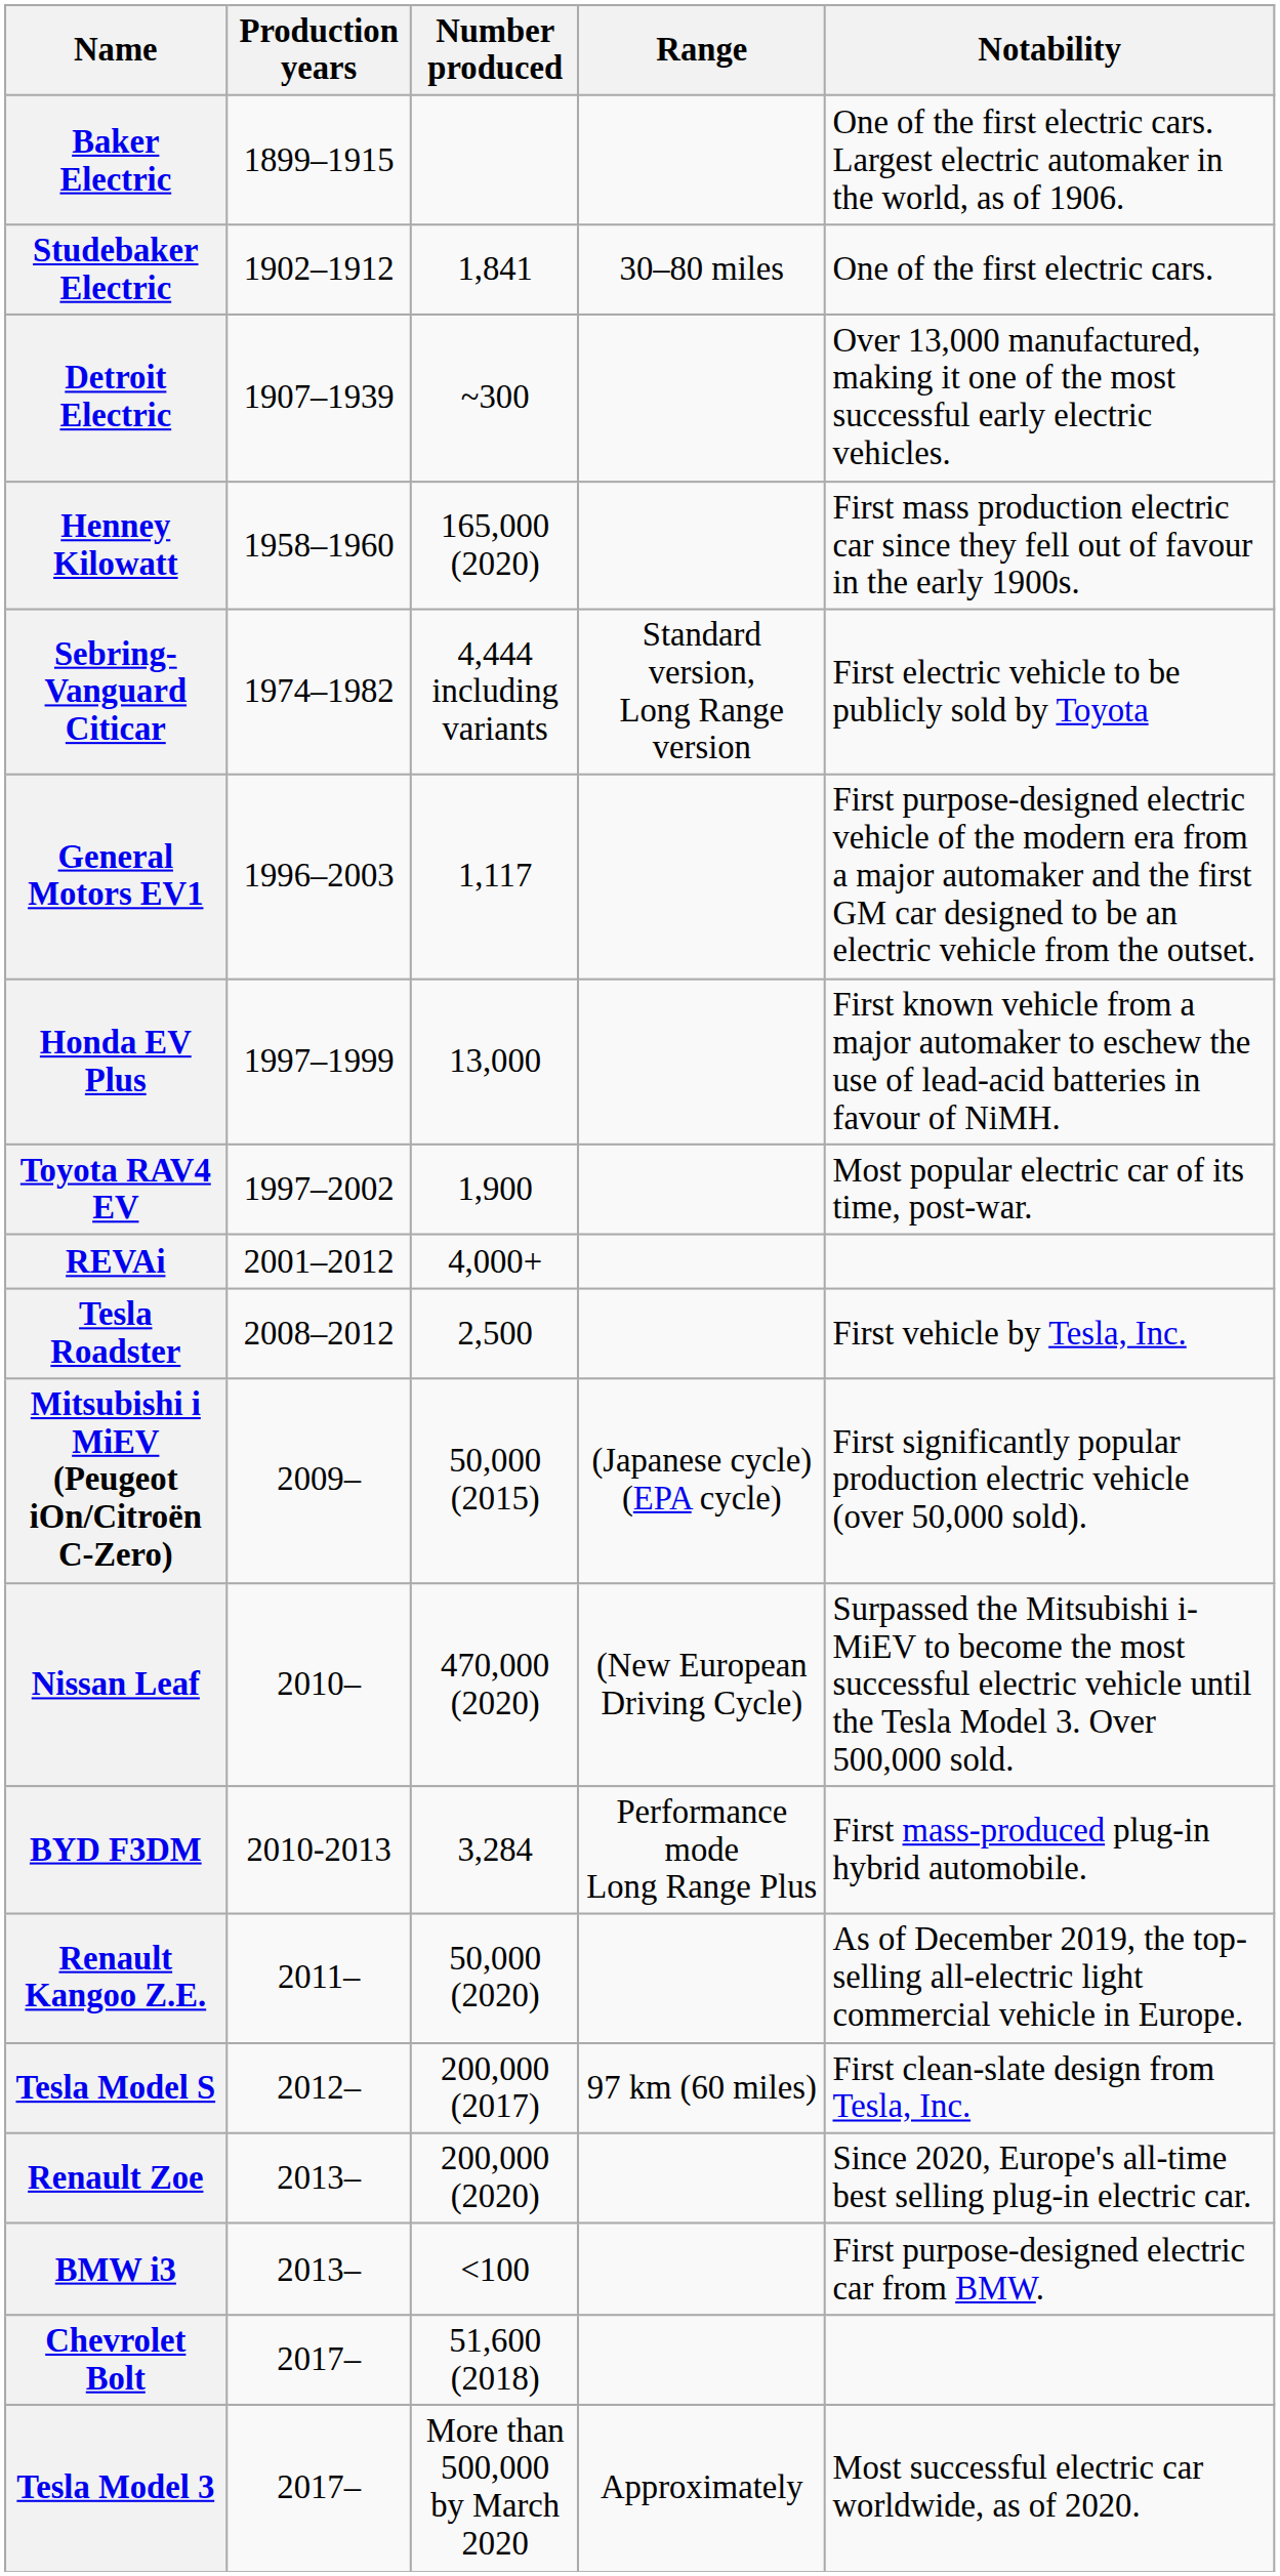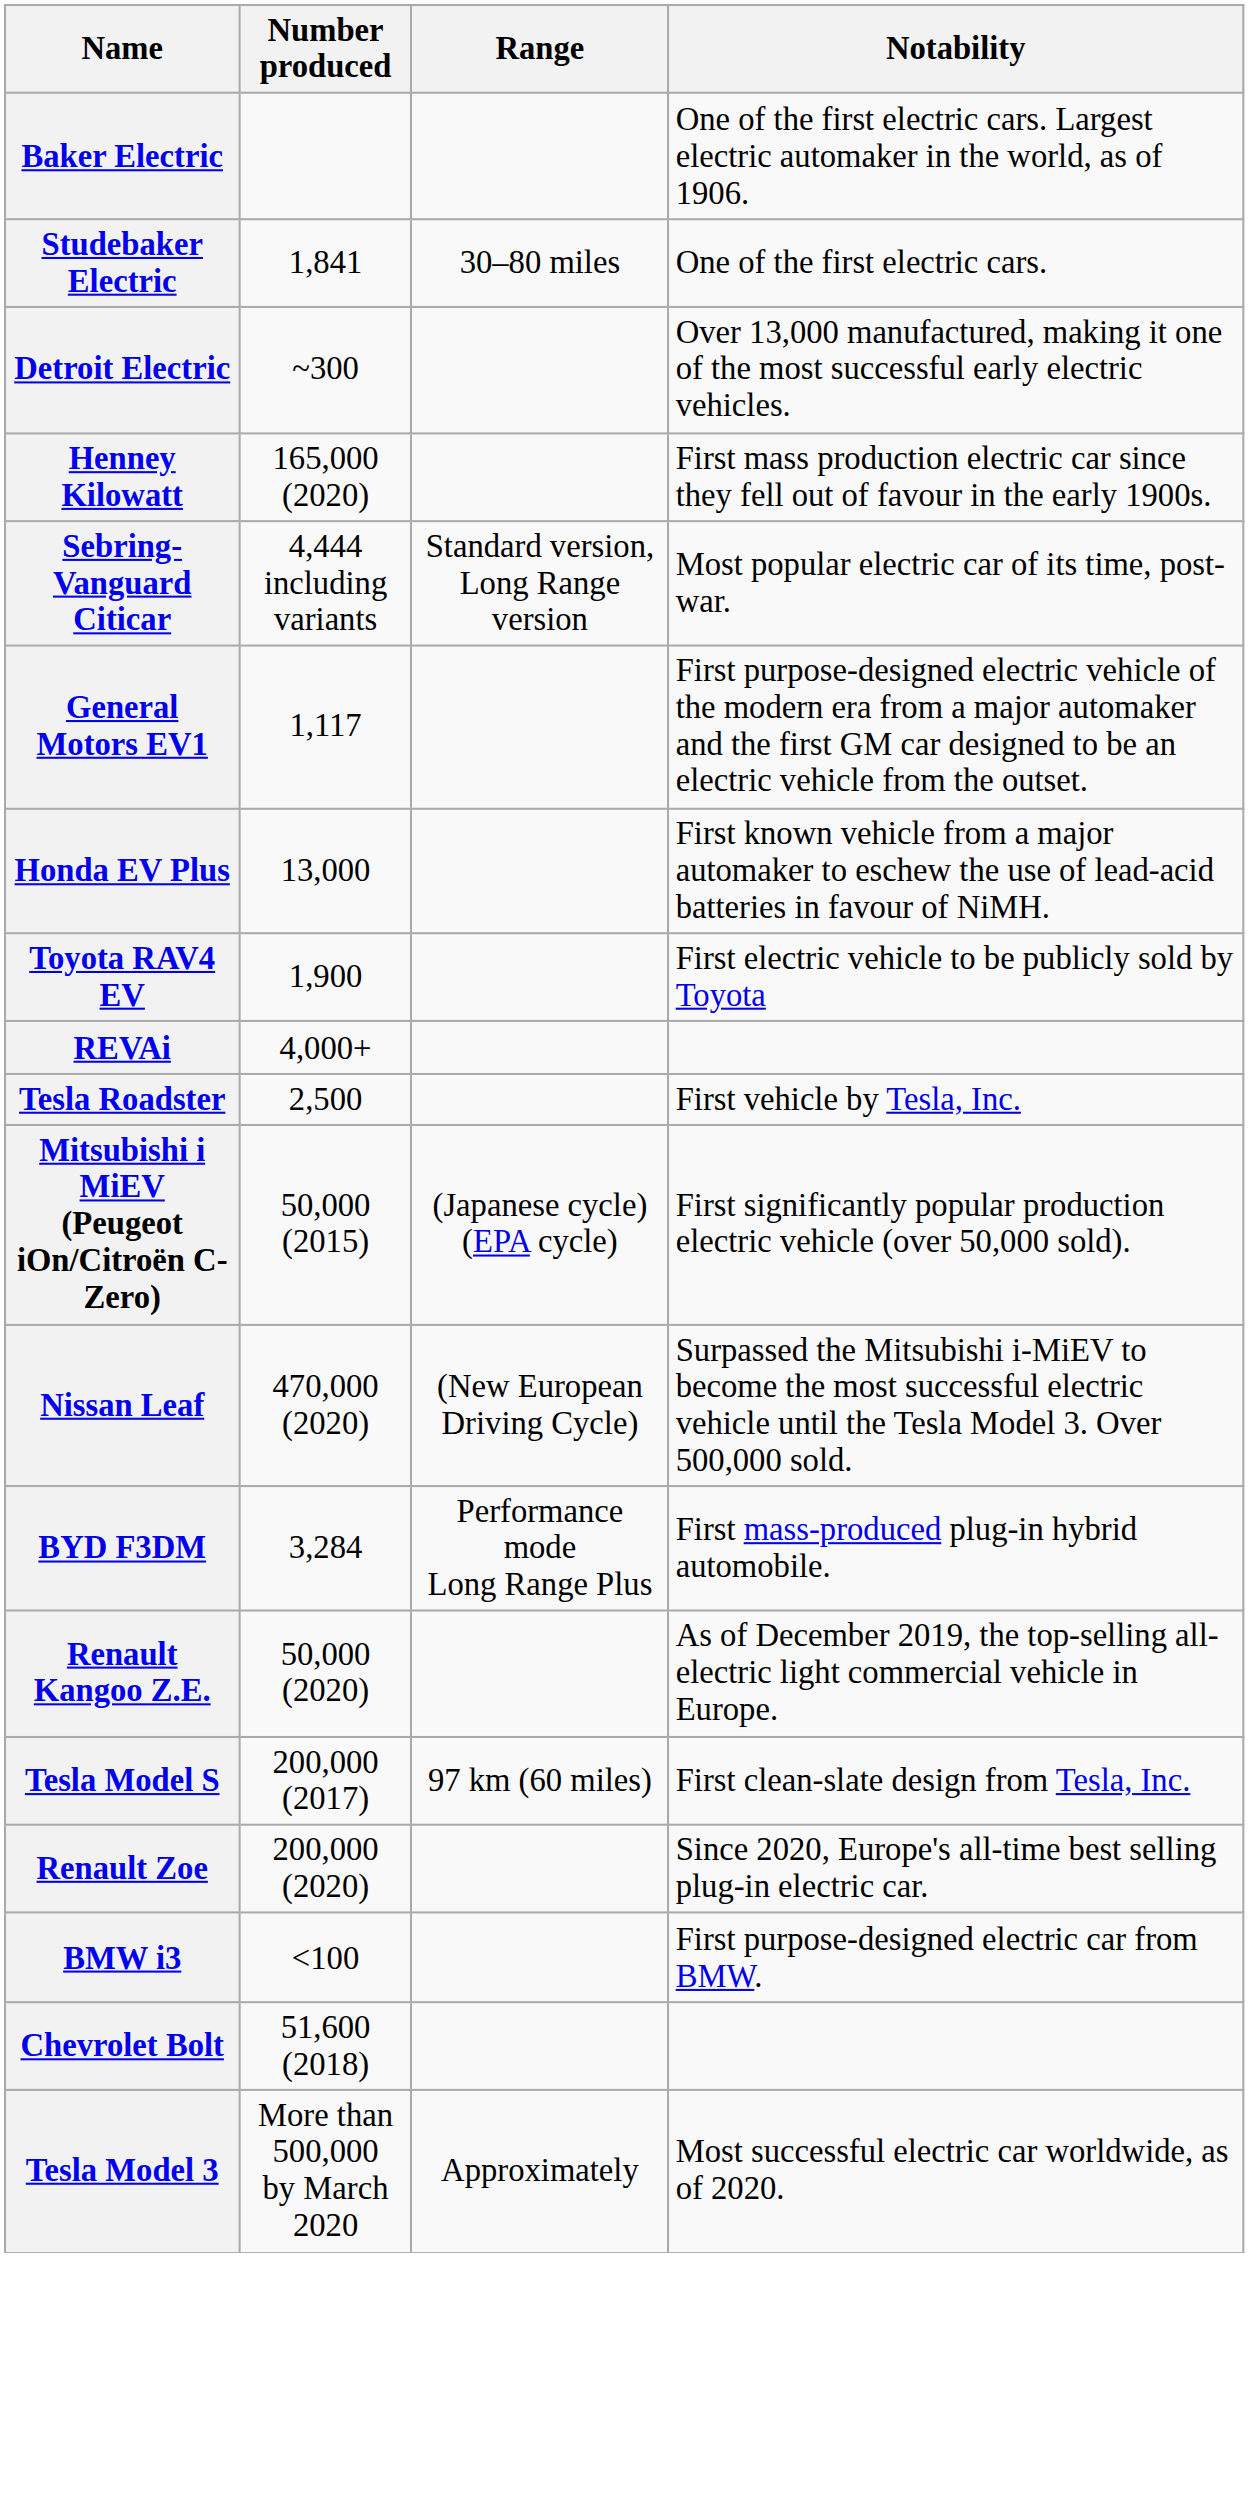- column: Production years | 1899–1915 | 1902–1912 | 1907–1939 | 1958–1960 | 1974–1982 | 1996–2003 | 1997–1999 | 1997–2002 | 2001–2012 | 2008–2012 | 2009– | 2010– | 2010-2013 | 2011– | 2012– | 2013– | 2013– | 2017– | 2017–
Sebring-Vanguard Citicar | Notability: First electric vehicle to be publicly sold by Toyota -> Most popular electric car of its time, post-war.
Toyota RAV4 EV | Notability: Most popular electric car of its time, post-war. -> First electric vehicle to be publicly sold by Toyota
